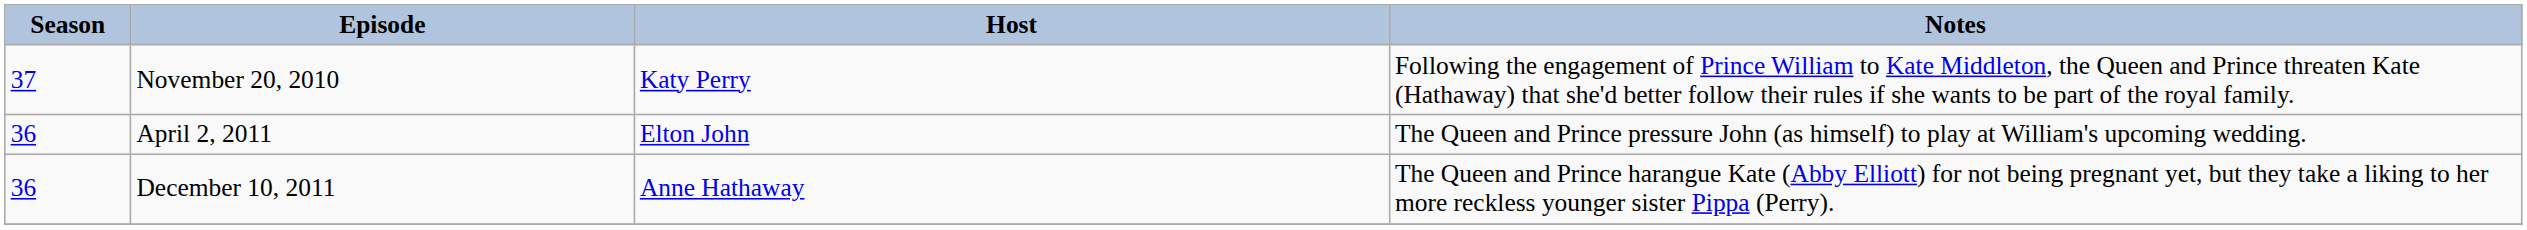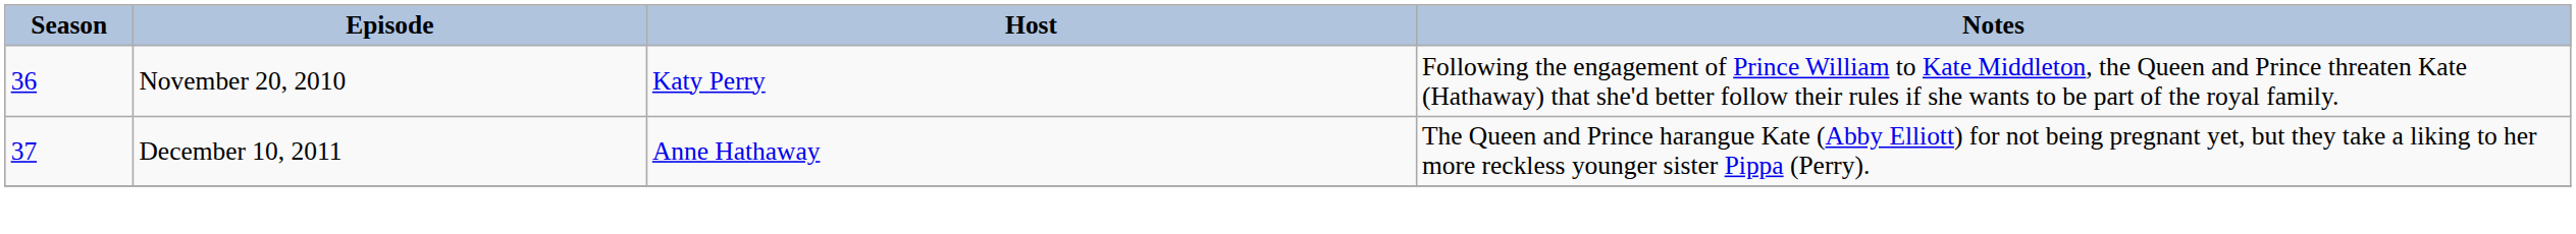November 20, 2010 | Season: 37 -> 36
- row: 36 | April 2, 2011 | Elton John | The Queen and Prince pressure John (as himself) to play at William's upcoming wedding.
December 10, 2011 | Season: 36 -> 37
